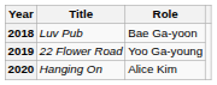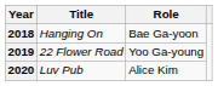2018 | Title: Luv Pub -> Hanging On
2020 | Title: Hanging On -> Luv Pub
